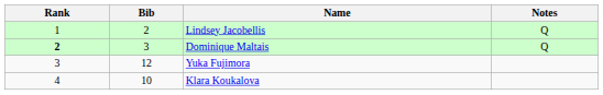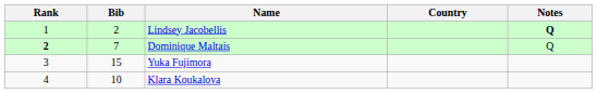+ column: Country
Lindsey Jacobellis | Notes: normal -> bold
Dominique Maltais | Bib: 3 -> 7
Yuka Fujimora | Bib: 12 -> 15
